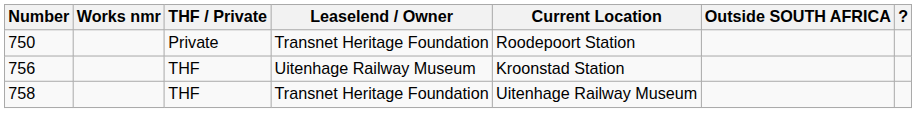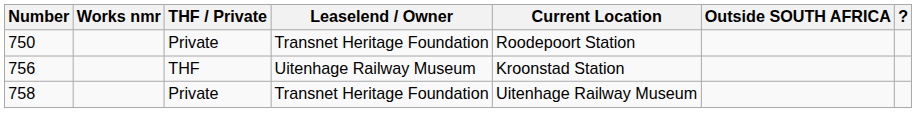758 | THF / Private: THF -> Private
